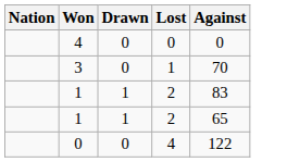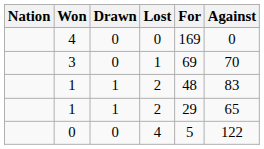+ column: For | 169 | 69 | 48 | 29 | 5
